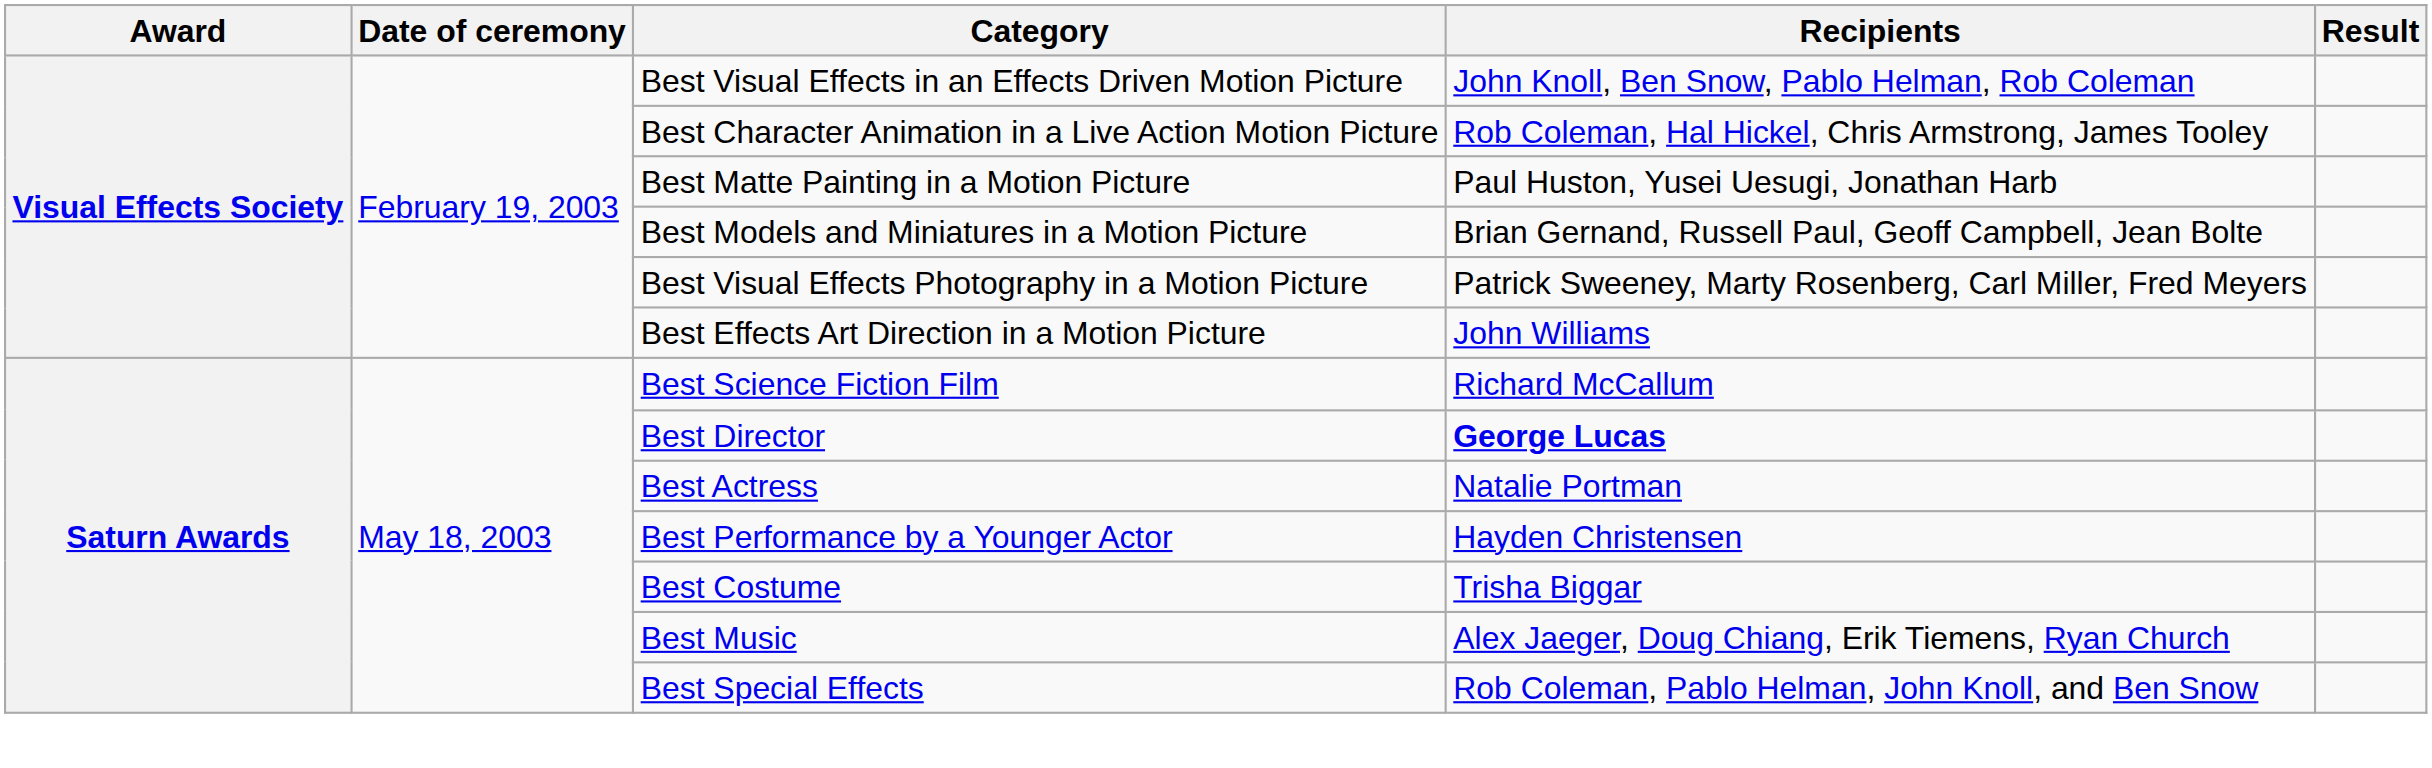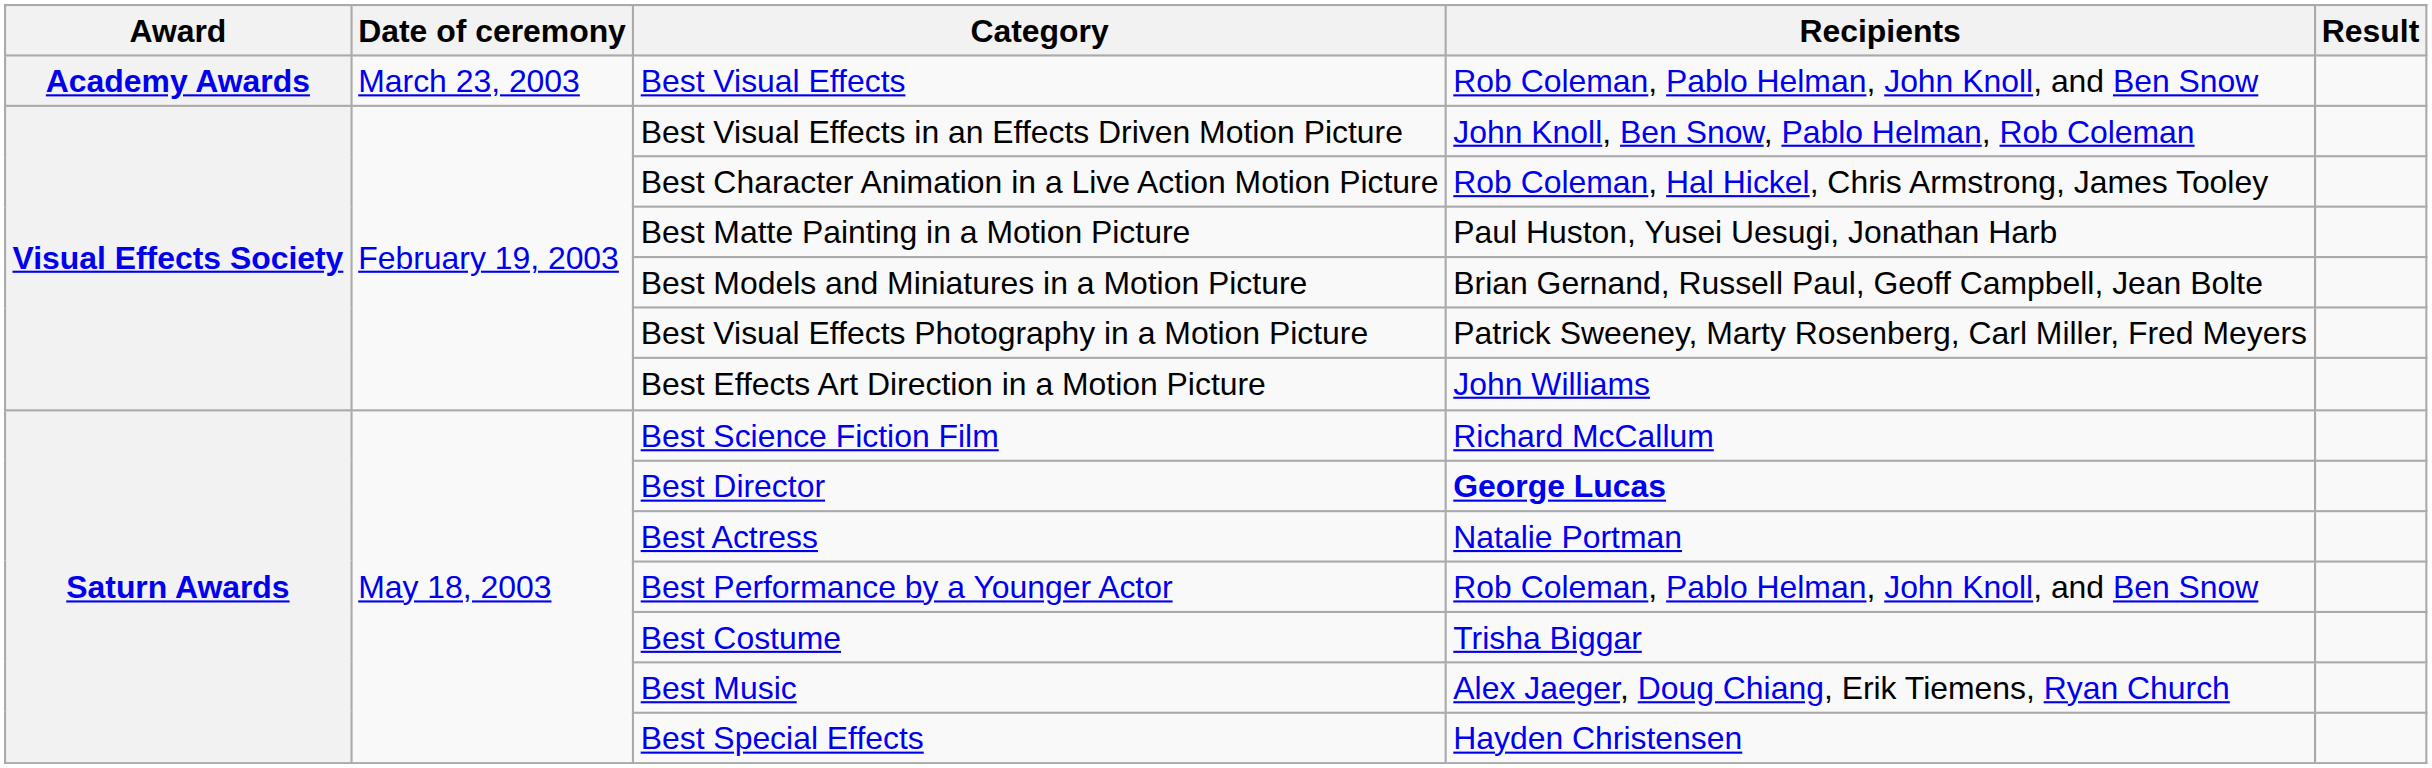+ row: Academy Awards | March 23, 2003 | Best Visual Effects | Rob Coleman, Pablo Helman, John Knoll, and Ben Snow
Best Performance by a Younger Actor | Recipients: Hayden Christensen -> Rob Coleman, Pablo Helman, John Knoll, and Ben Snow
Best Special Effects | Recipients: Rob Coleman, Pablo Helman, John Knoll, and Ben Snow -> Hayden Christensen
